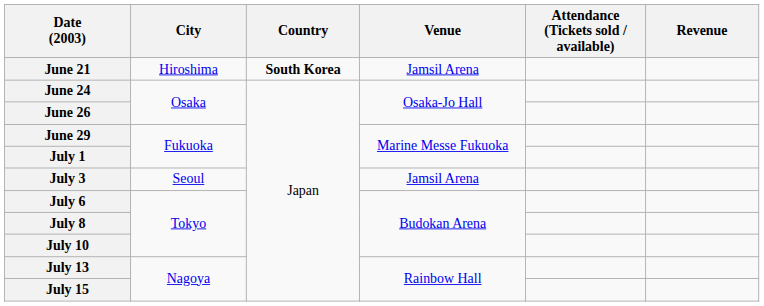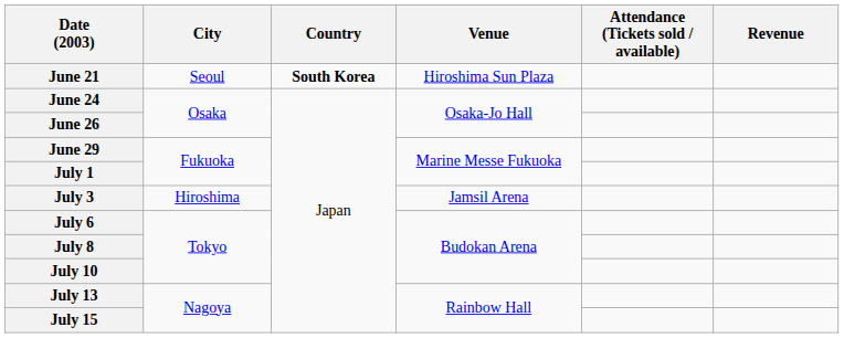June 21 | City: Hiroshima -> Seoul
June 21 | Venue: Jamsil Arena -> Hiroshima Sun Plaza
July 3 | City: Seoul -> Hiroshima
